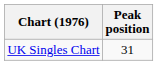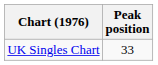UK Singles Chart | Peak position: 31 -> 33
